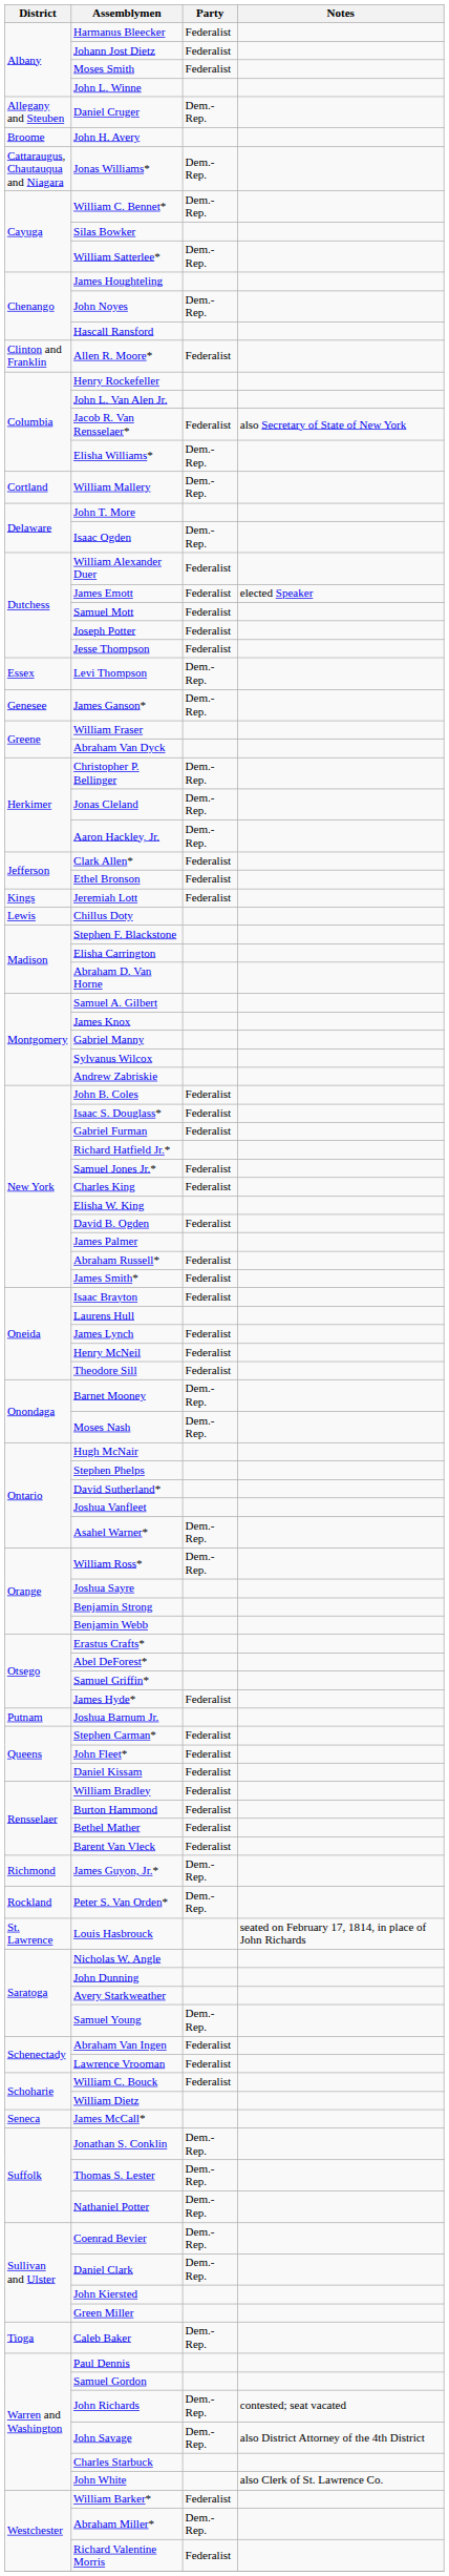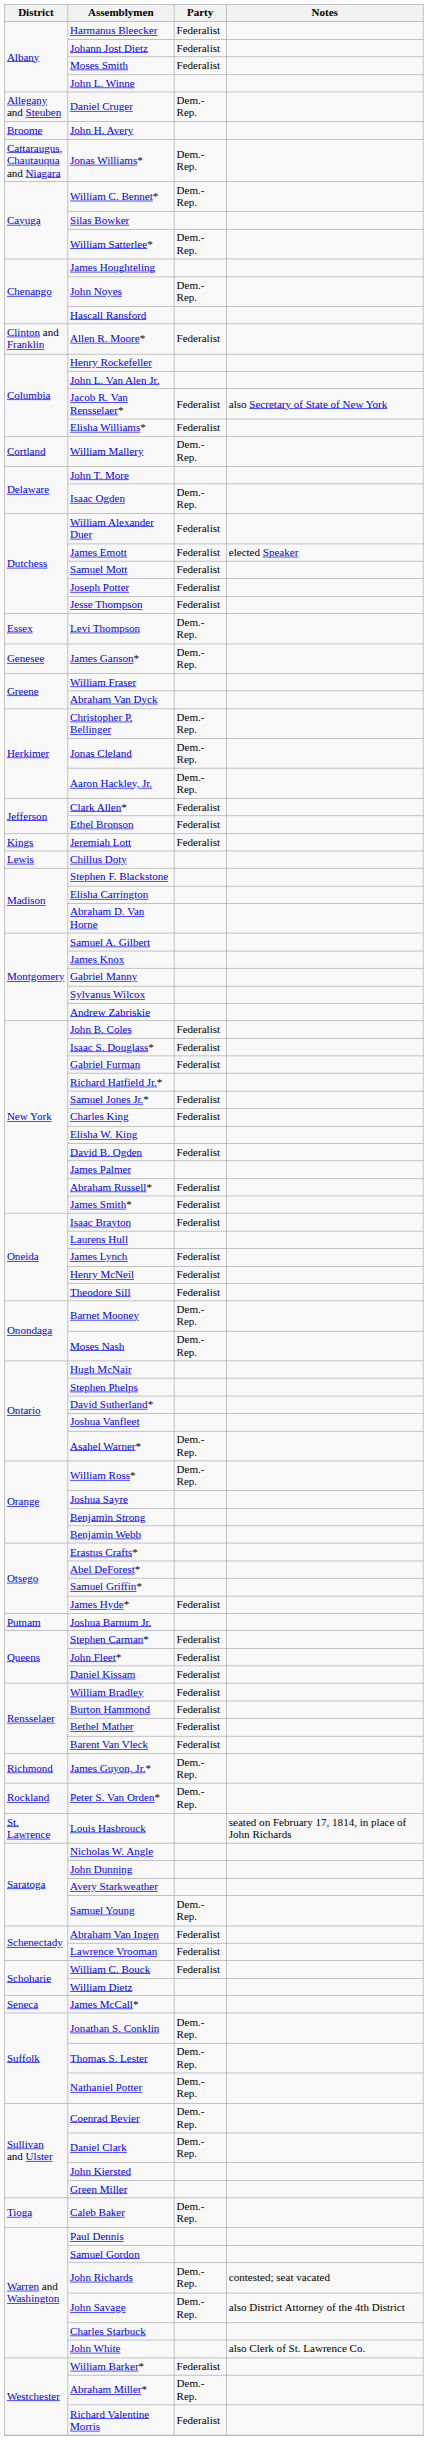Elisha Williams* | Party: Dem.-Rep. -> Federalist
